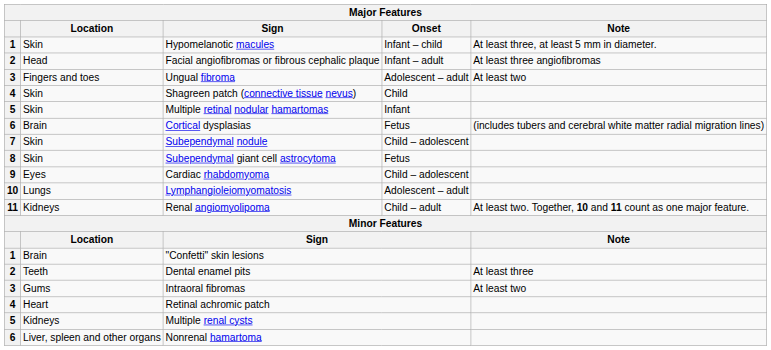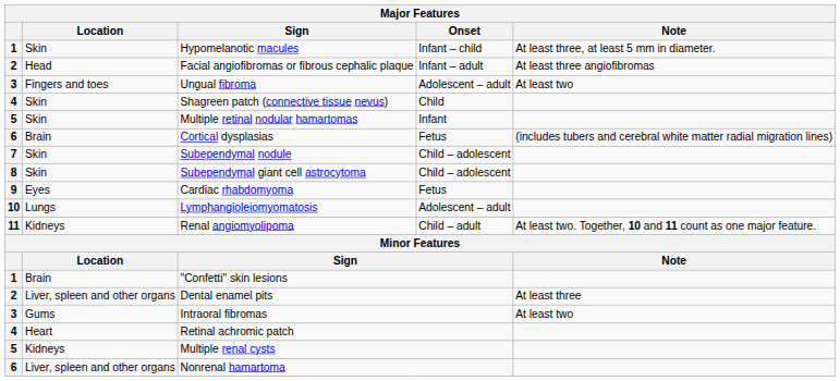Subependymal giant cell astrocytoma | Onset: Fetus -> Child – adolescent
Cardiac rhabdomyoma | Onset: Child – adolescent -> Fetus
Dental enamel pits | Location: Teeth -> Liver, spleen and other organs
